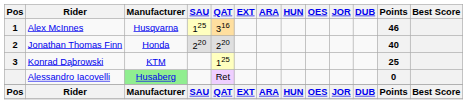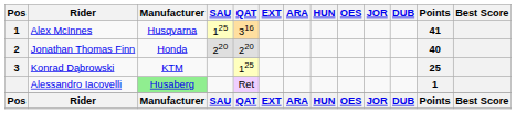Alex McInnes | Points: 46 -> 41
Alessandro Iacovelli | Points: 0 -> 1
